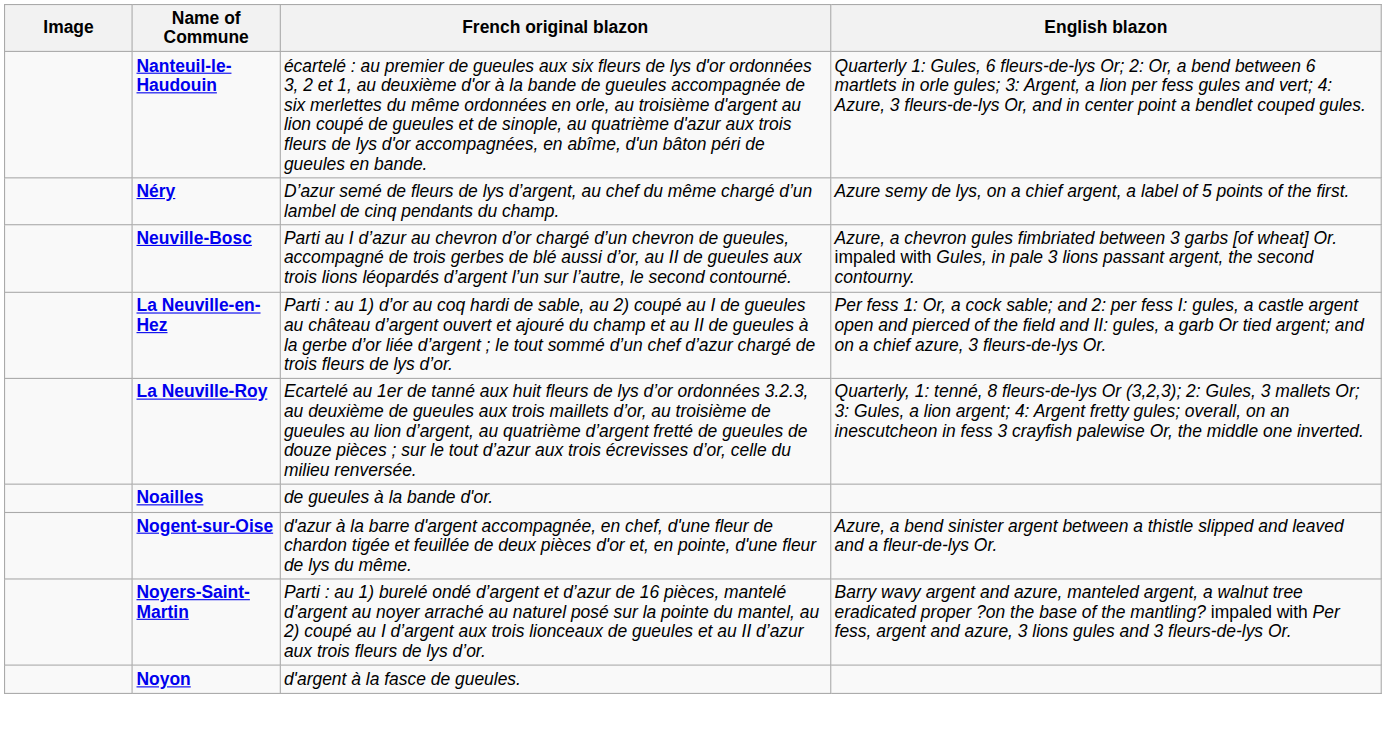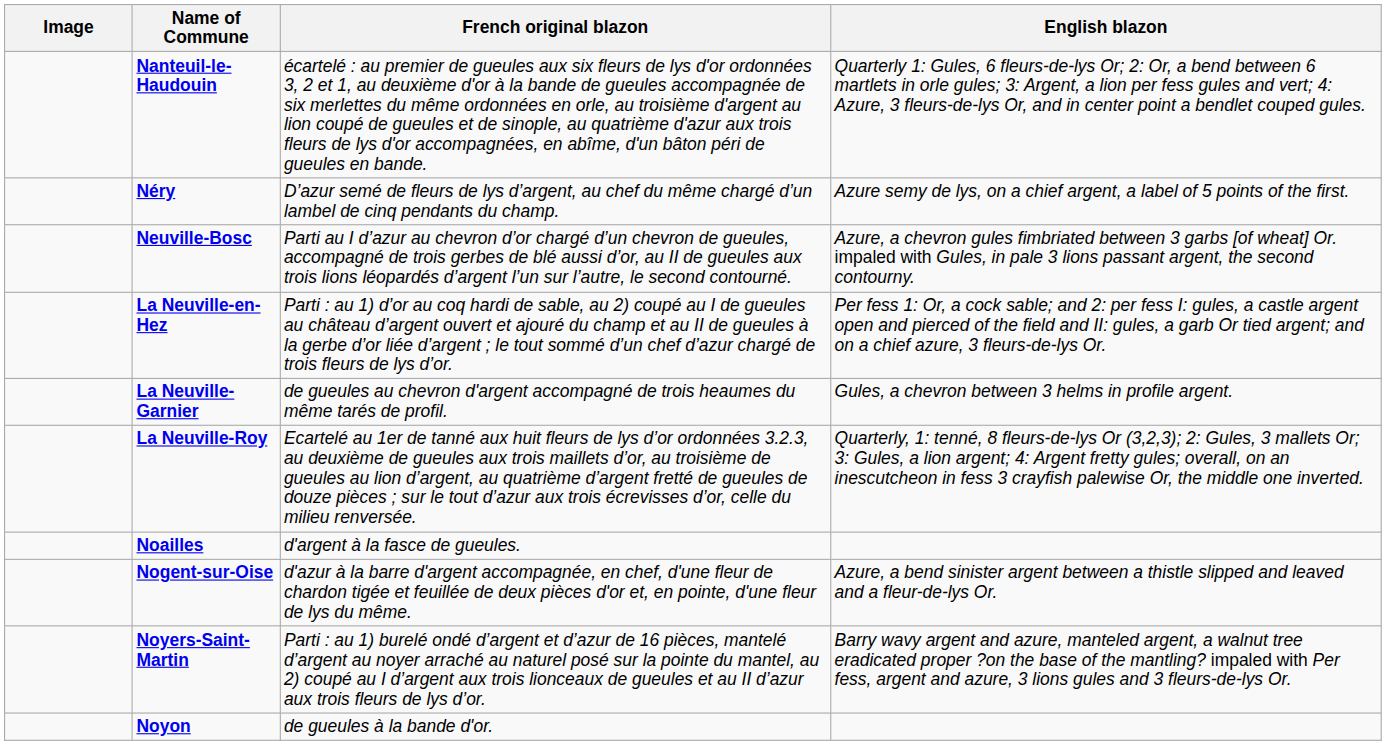+ row: La Neuville-Garnier | de gueules au chevron d'argent accompagné de trois heaumes du même tarés de profil. | Gules, a chevron between 3 helms in profile argent.
Noailles | French original blazon: de gueules à la bande d'or. -> d'argent à la fasce de gueules.
Noyon | French original blazon: d'argent à la fasce de gueules. -> de gueules à la bande d'or.
